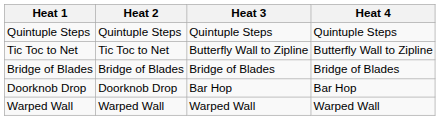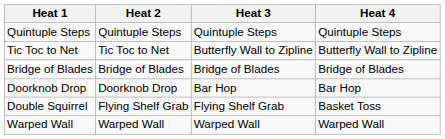+ row: Double Squirrel | Flying Shelf Grab | Flying Shelf Grab | Basket Toss
